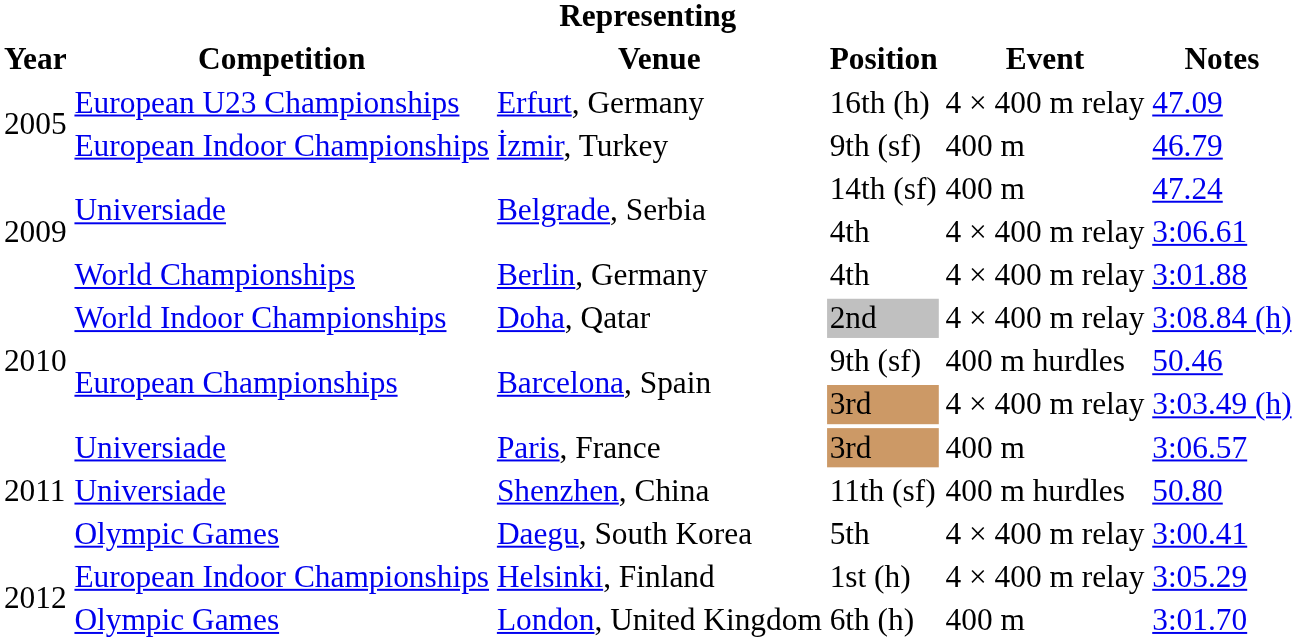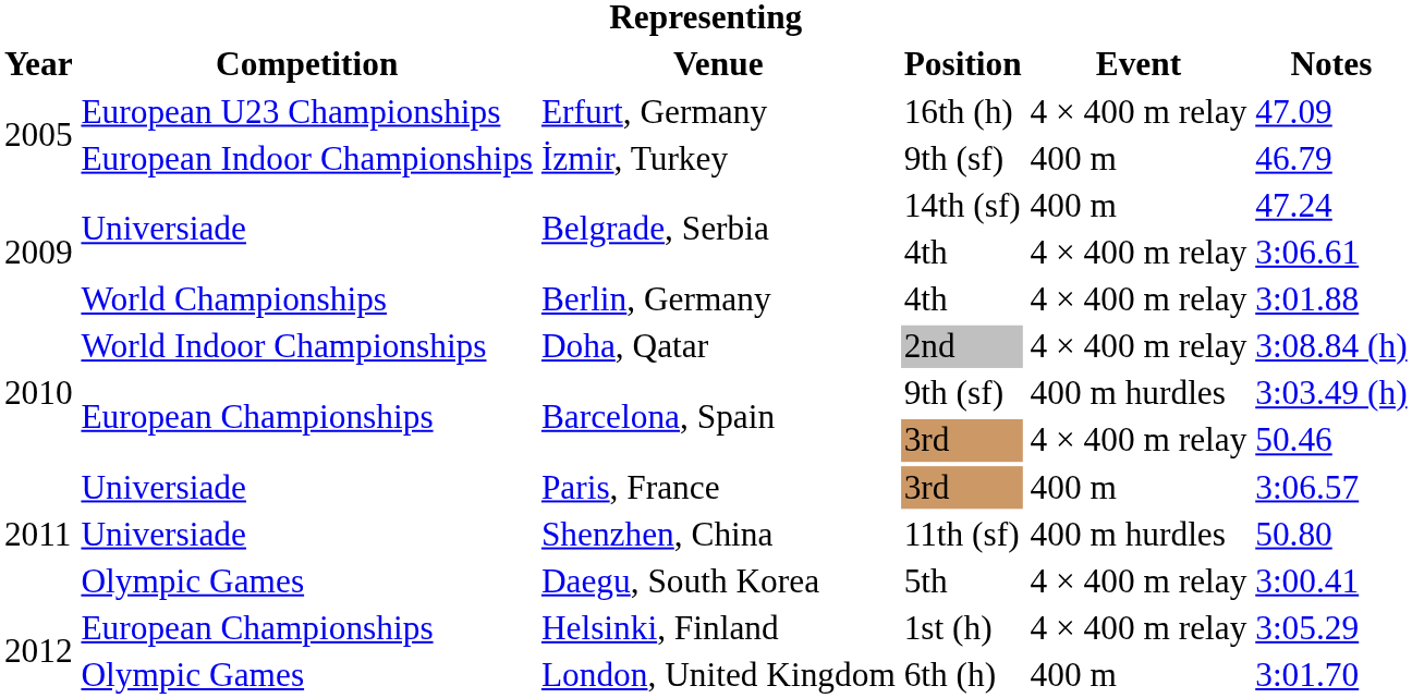Barcelona, Spain / 9th (sf) | Notes: 50.46 -> 3:03.49 (h)
Barcelona, Spain / 3rd | Notes: 3:03.49 (h) -> 50.46
Helsinki, Finland | Competition: European Indoor Championships -> European Championships
